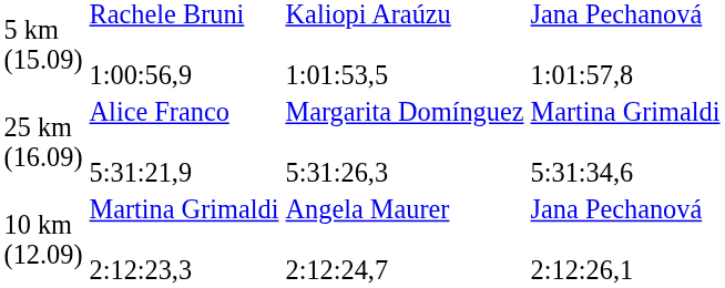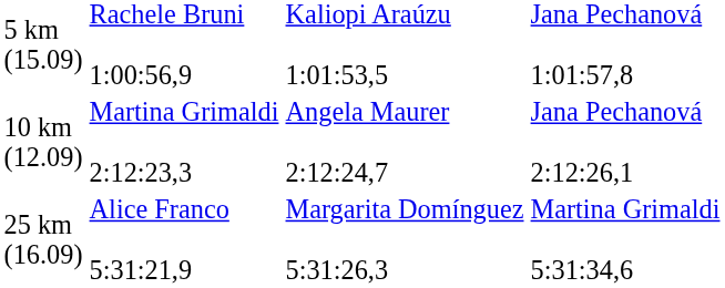rows swapped: 10 km (12.09) <-> 25 km (16.09)
